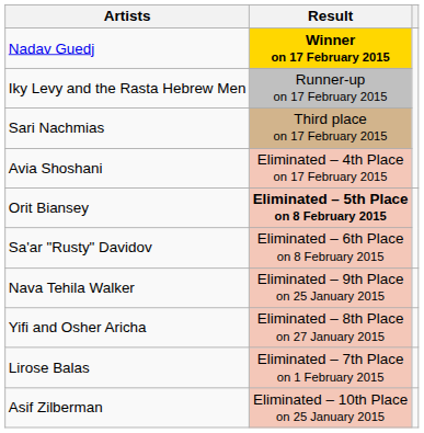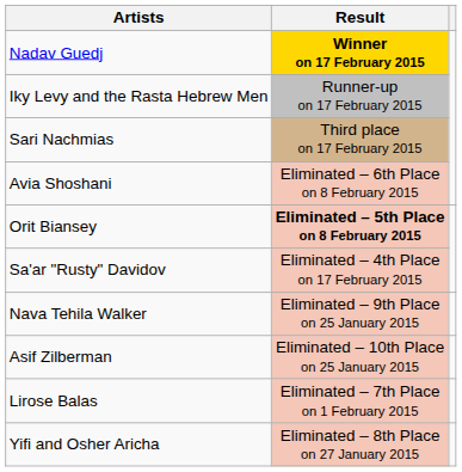Avia Shoshani | Result: Eliminated – 4th Place on 17 February 2015 -> Eliminated – 6th Place on 8 February 2015
Sa'ar "Rusty" Davidov | Result: Eliminated – 6th Place on 8 February 2015 -> Eliminated – 4th Place on 17 February 2015
rows swapped: Yifi and Osher Aricha <-> Asif Zilberman
